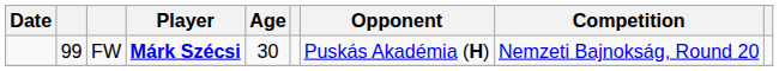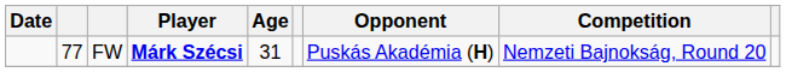FW | column 2: 99 -> 77
FW | Age: 30 -> 31
